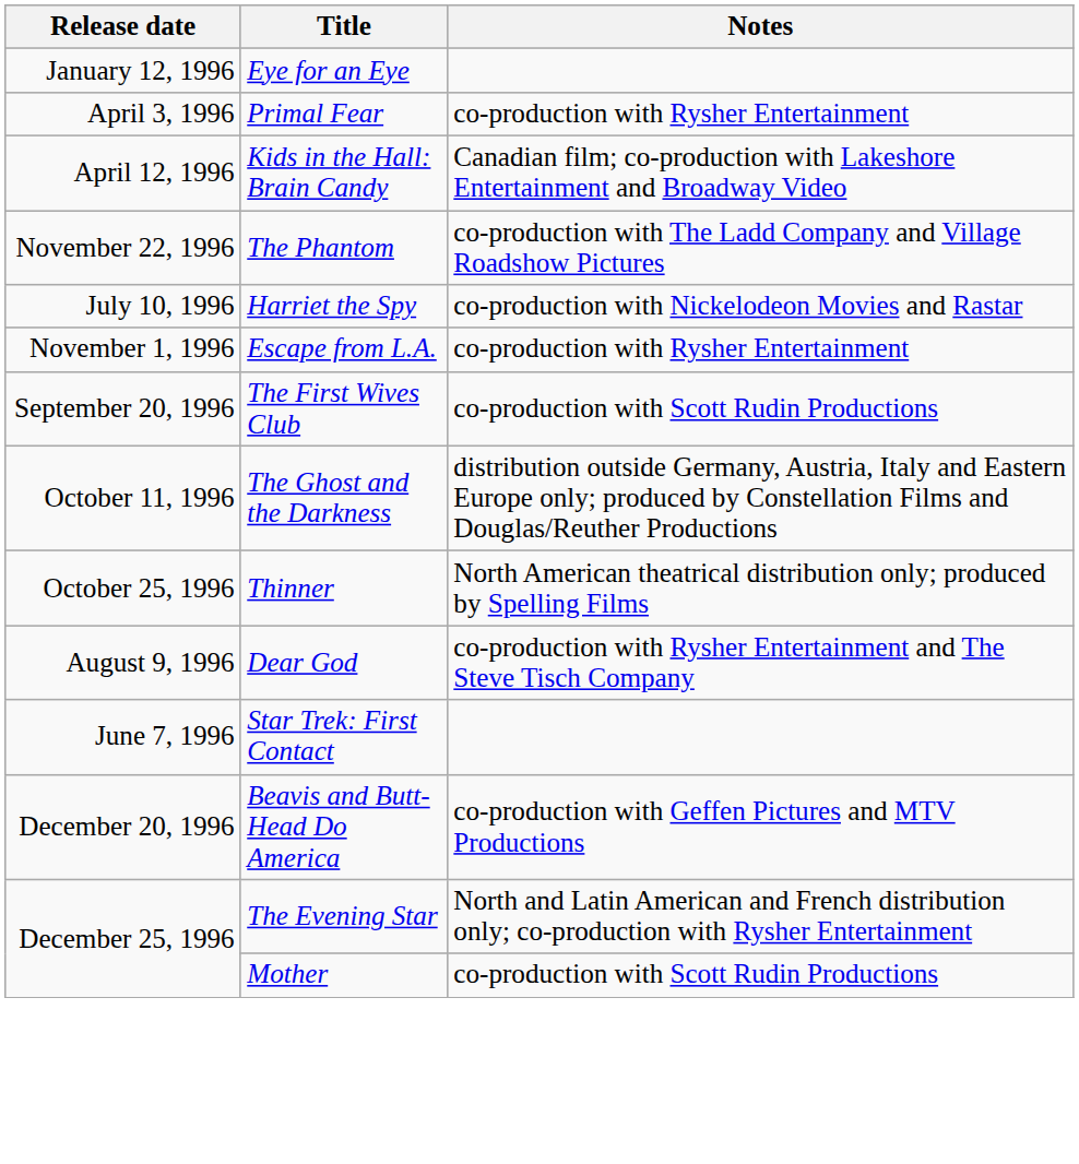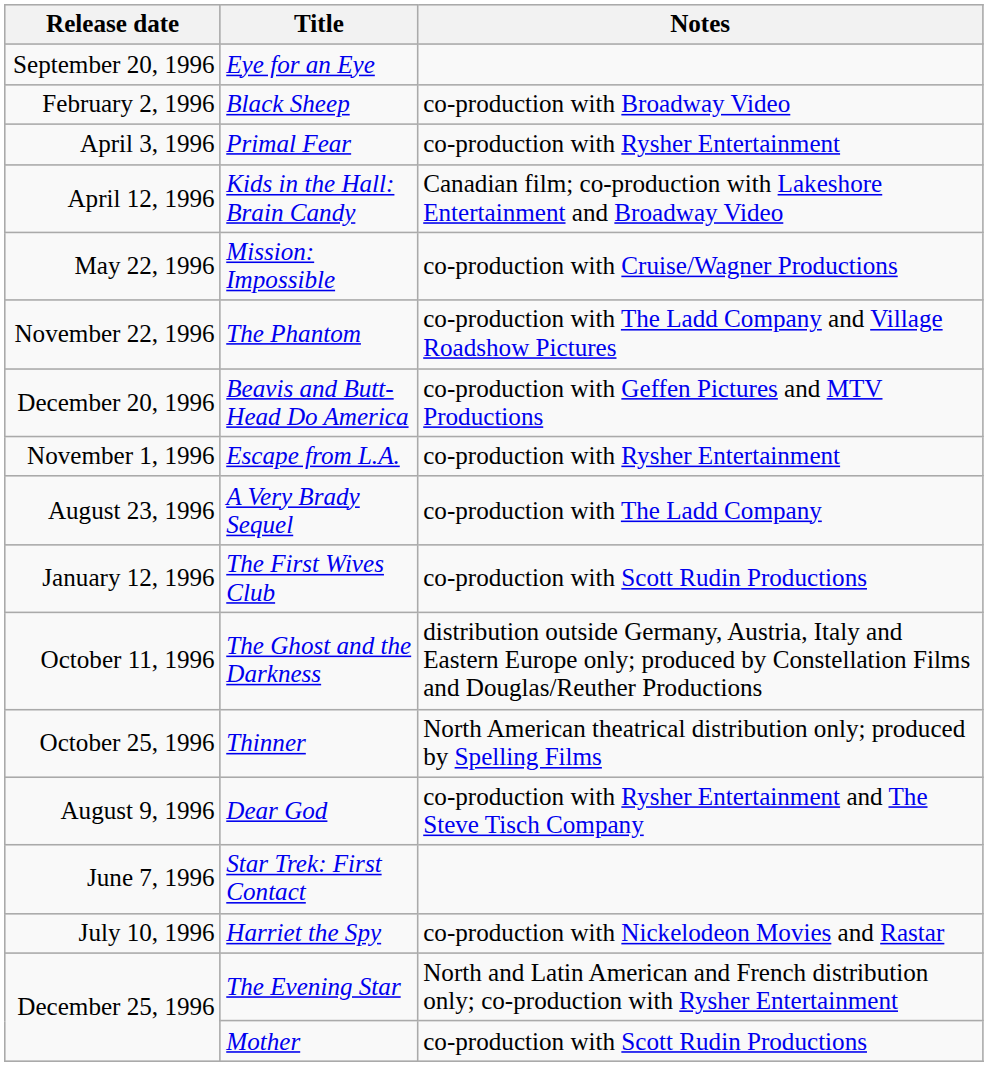Eye for an Eye | Release date: January 12, 1996 -> September 20, 1996
+ row: February 2, 1996 | Black Sheep | co-production with Broadway Video
+ row: May 22, 1996 | Mission: Impossible | co-production with Cruise/Wagner Productions
rows swapped: Harriet the Spy <-> Beavis and Butt-Head Do America
+ row: August 23, 1996 | A Very Brady Sequel | co-production with The Ladd Company
The First Wives Club | Release date: September 20, 1996 -> January 12, 1996
